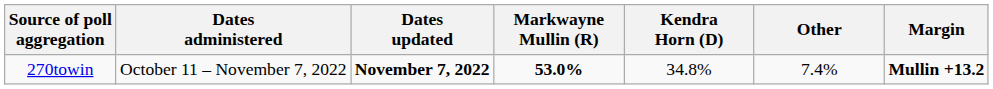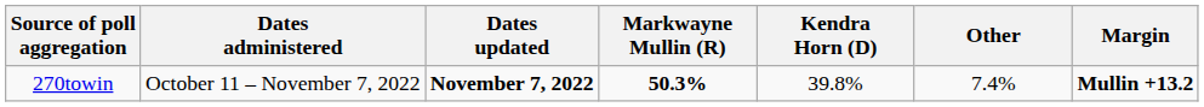270towin | Markwayne Mullin (R): 53.0% -> 50.3%
270towin | Kendra Horn (D): 34.8% -> 39.8%
